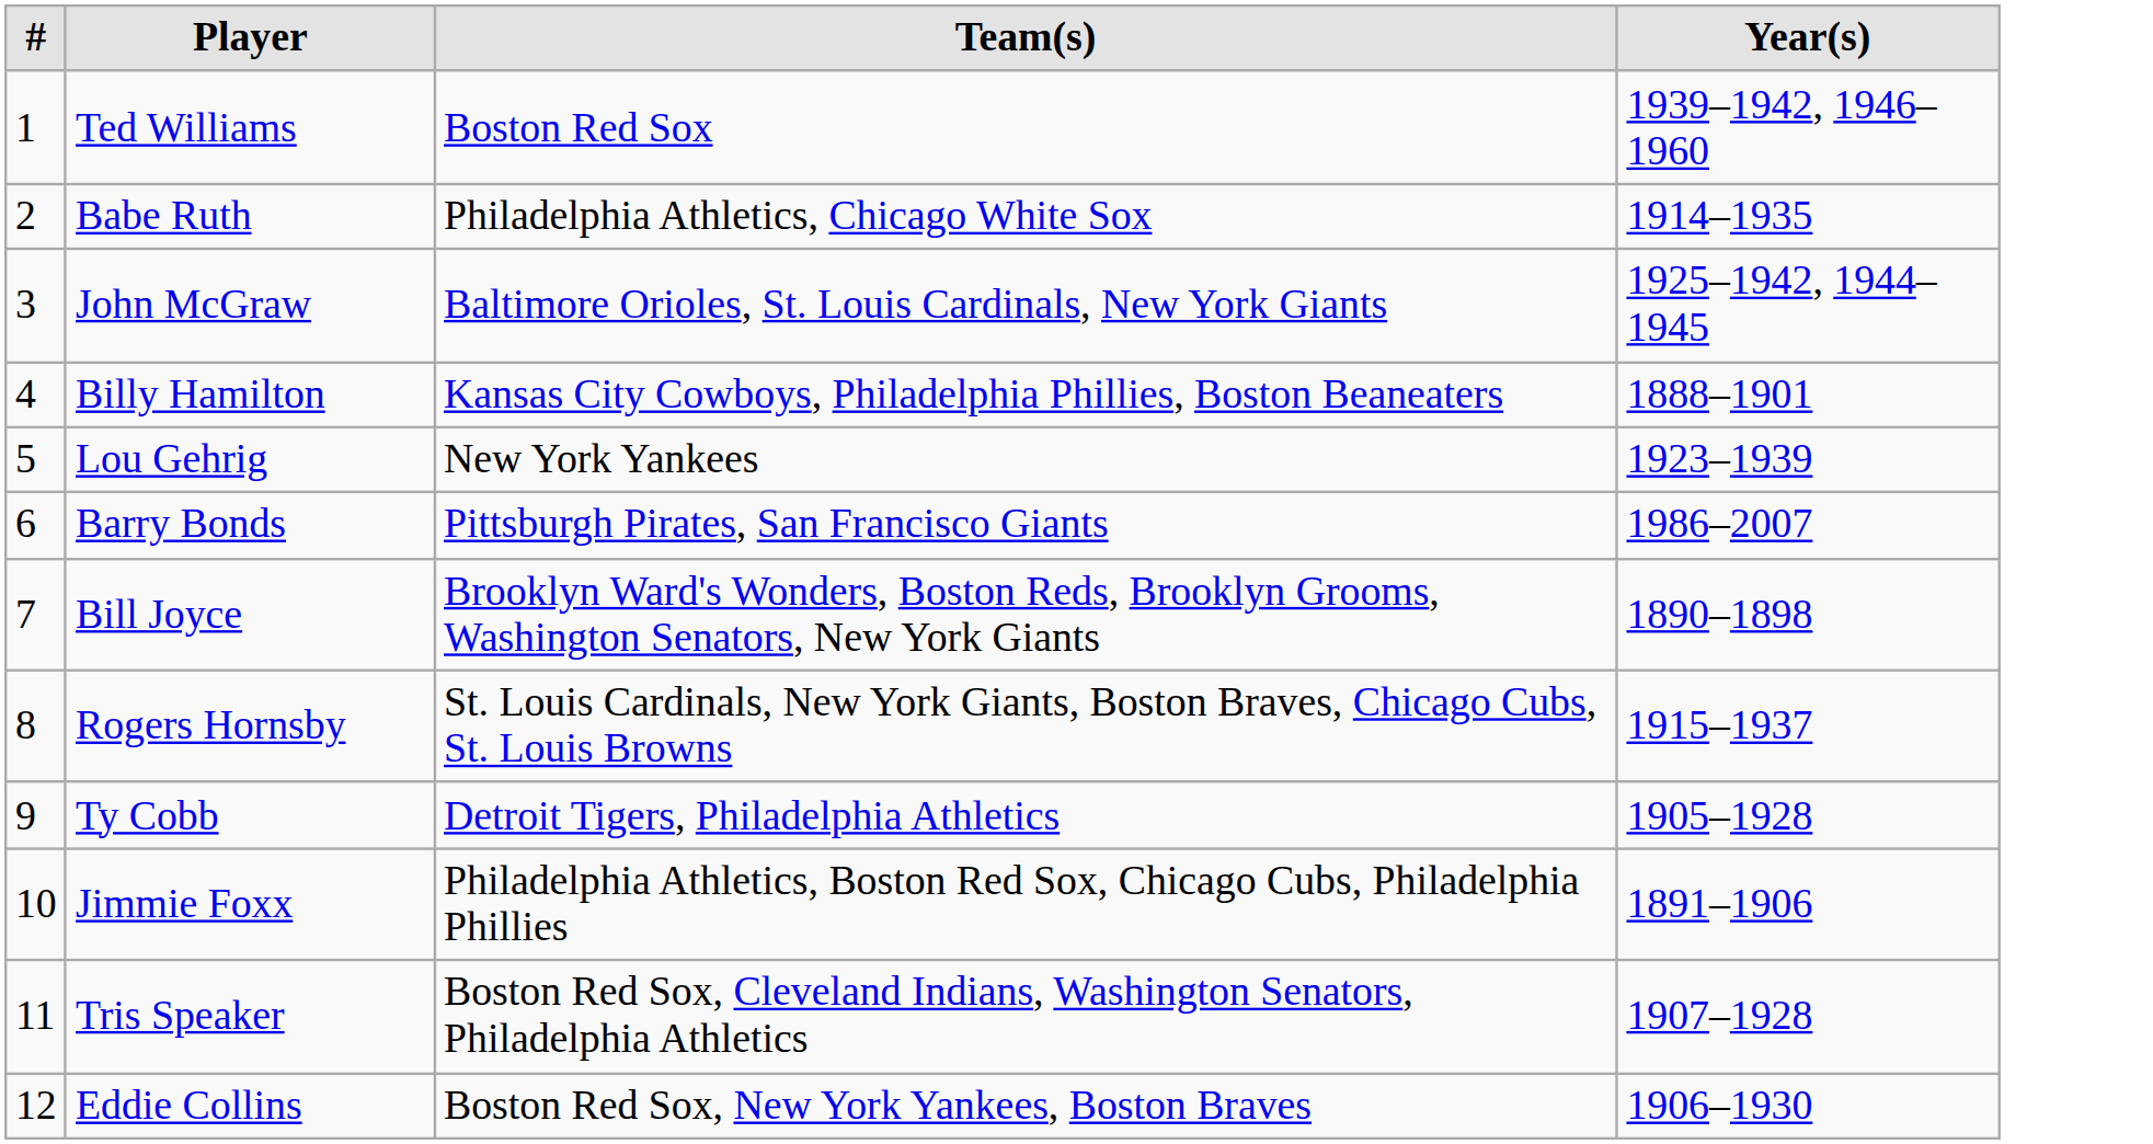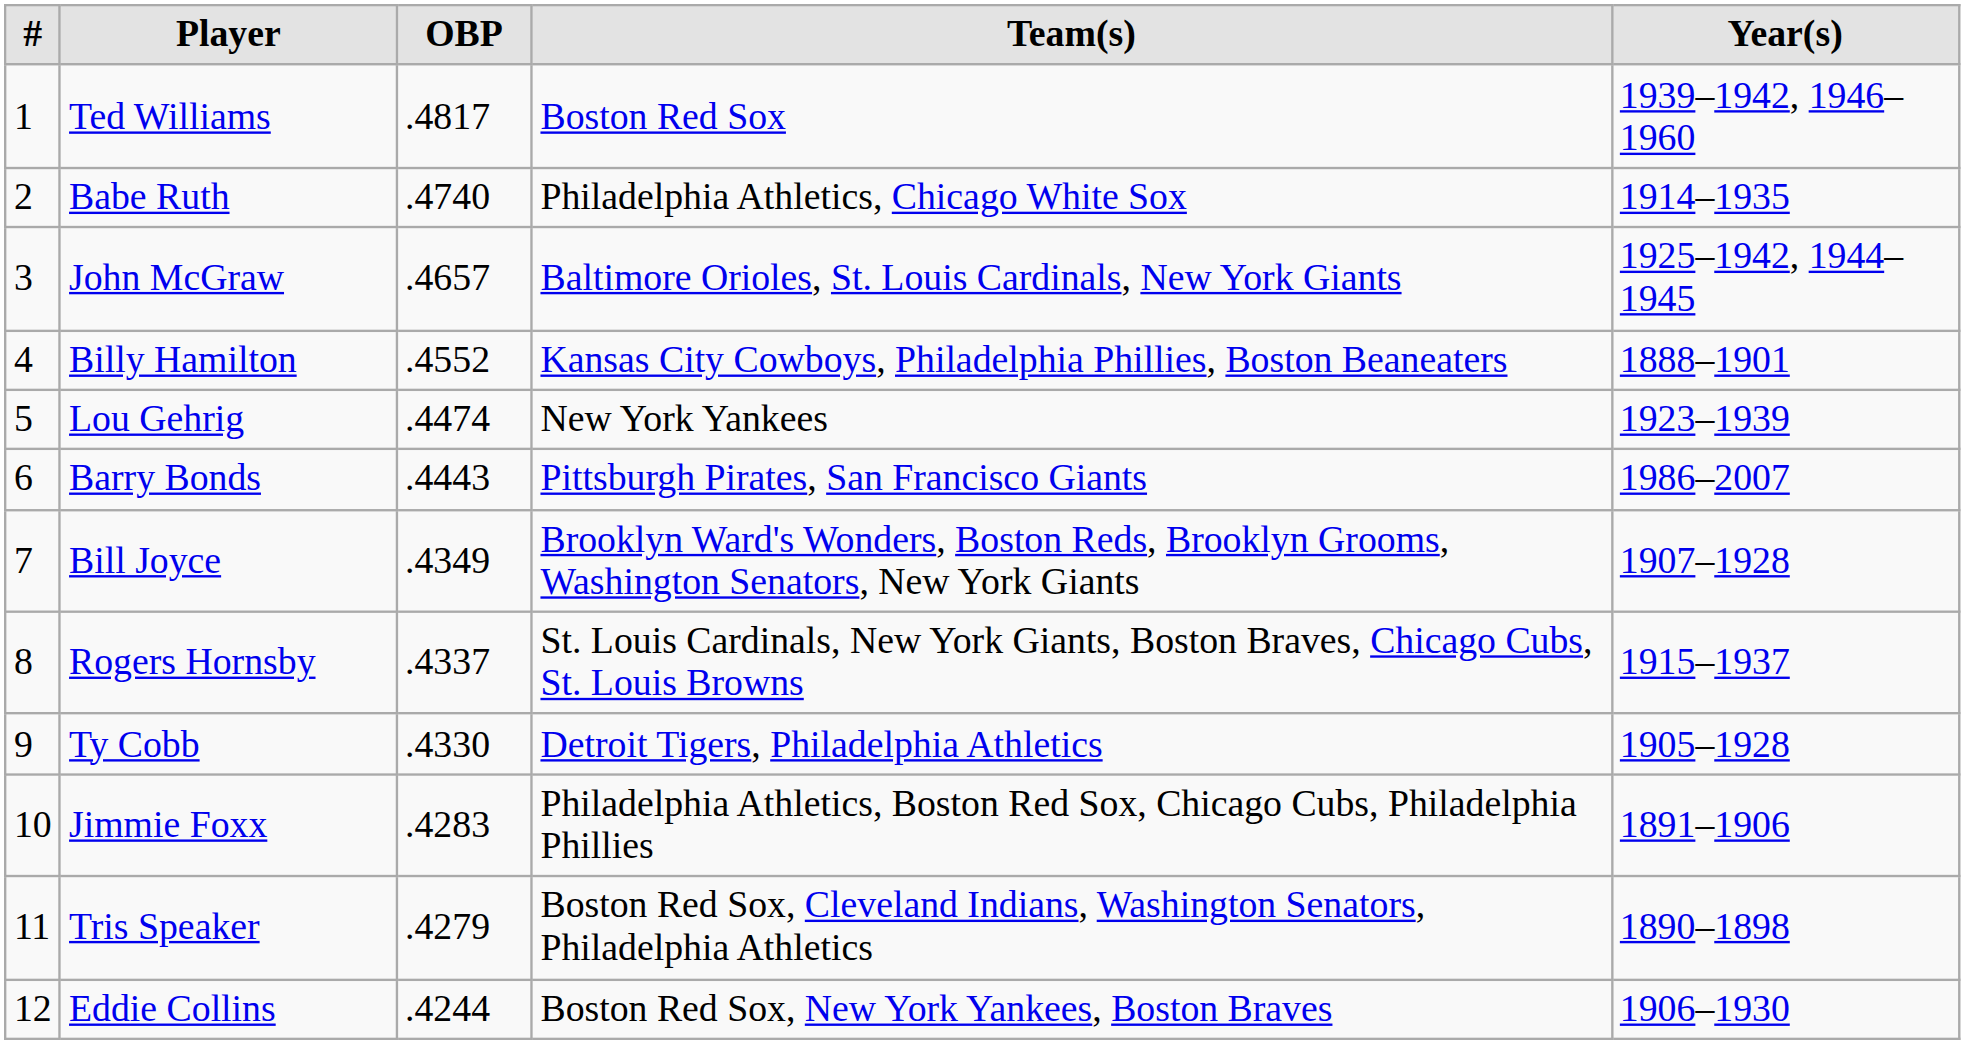+ column: OBP | .4817 | .4740 | .4657 | .4552 | .4474 | .4443 | .4349 | .4337 | .4330 | .4283 | .4279 | .4244
Bill Joyce | Year(s): 1890–1898 -> 1907–1928
Tris Speaker | Year(s): 1907–1928 -> 1890–1898
